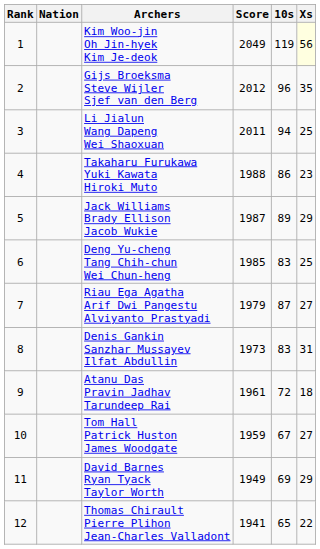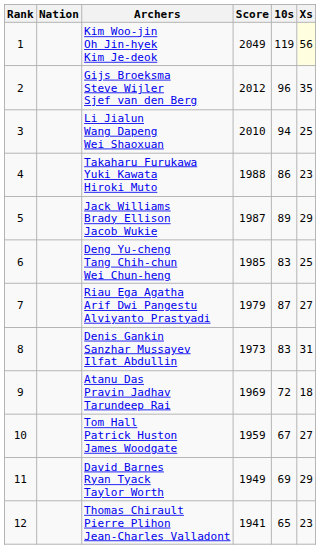Li Jialun Wang Dapeng Wei Shaoxuan | Score: 2011 -> 2010
Atanu Das Pravin Jadhav Tarundeep Rai | Score: 1961 -> 1969
Thomas Chirault Pierre Plihon Jean-Charles Valladont | Xs: 22 -> 23
